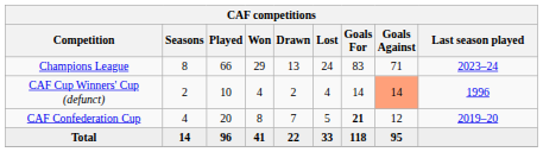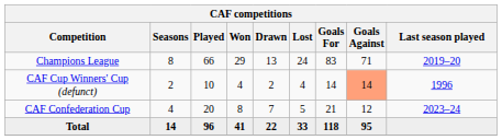Champions League | Last season played: 2023–24 -> 2019–20
CAF Confederation Cup | Goals For: bold -> normal
CAF Confederation Cup | Last season played: 2019–20 -> 2023–24
